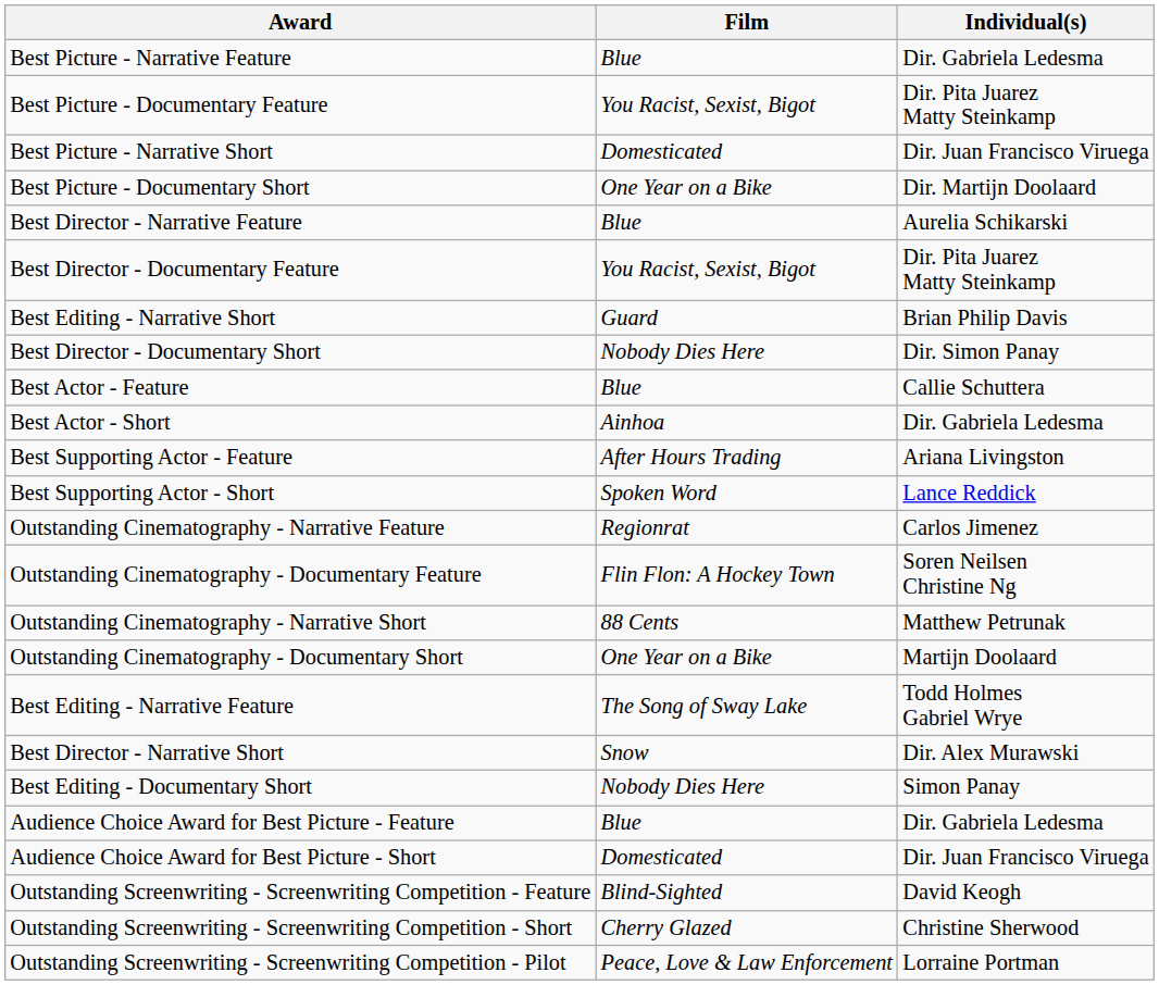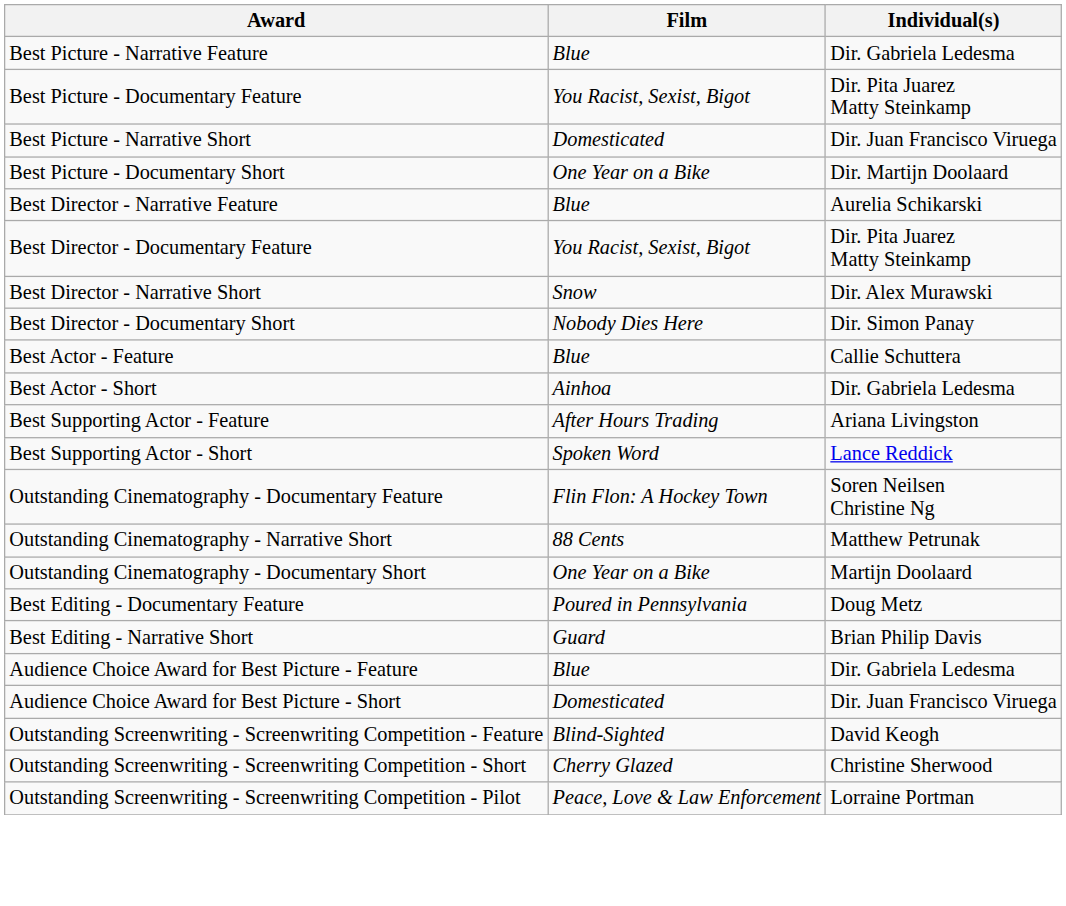rows swapped: Best Director - Narrative Short <-> Best Editing - Narrative Short
- row: Outstanding Cinematography - Narrative Feature | Regionrat | Carlos Jimenez
- row: Best Editing - Narrative Feature | The Song of Sway Lake | Todd Holmes Gabriel Wrye
+ row: Best Editing - Documentary Feature | Poured in Pennsylvania | Doug Metz
- row: Best Editing - Documentary Short | Nobody Dies Here | Simon Panay
